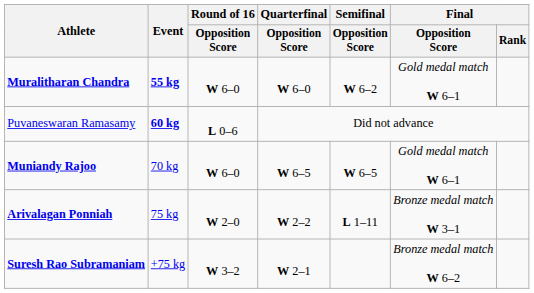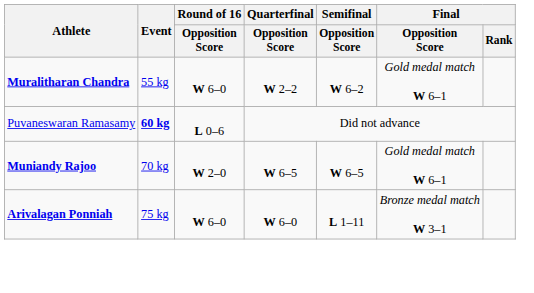Muralitharan Chandra | Event: bold -> normal
Muralitharan Chandra | Quarterfinal / Opposition Score: W 6–0 -> W 2–2
Muniandy Rajoo | Round of 16 / Opposition Score: W 6–0 -> W 2–0
Arivalagan Ponniah | Round of 16 / Opposition Score: W 2–0 -> W 6–0
Arivalagan Ponniah | Quarterfinal / Opposition Score: W 2–2 -> W 6–0
- row: Suresh Rao Subramaniam | +75 kg | W 3–2 | W 2–1 | Bronze medal match W 6–2
